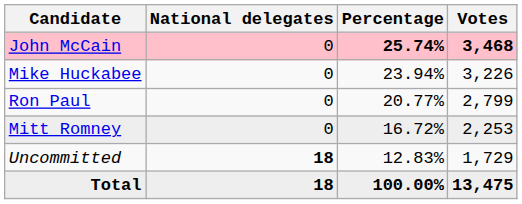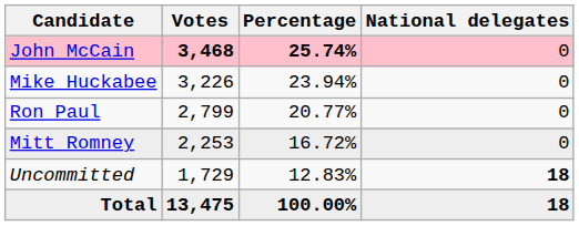columns swapped: Votes <-> National delegates
